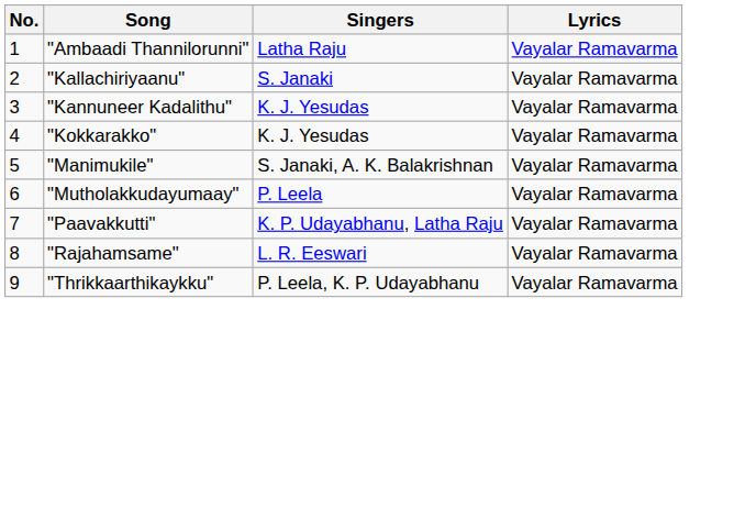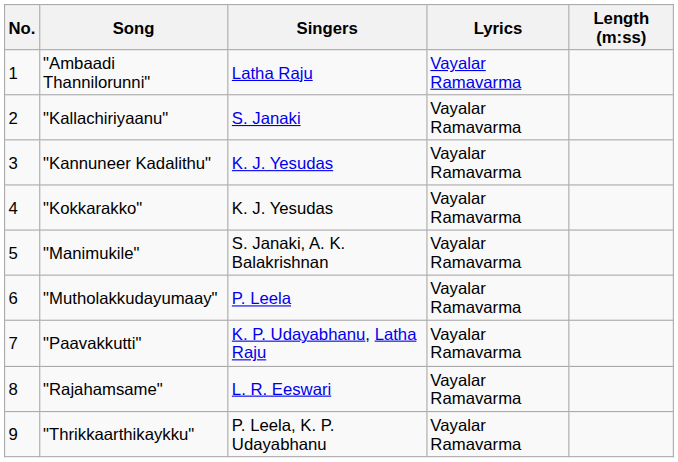+ column: Length (m:ss)
